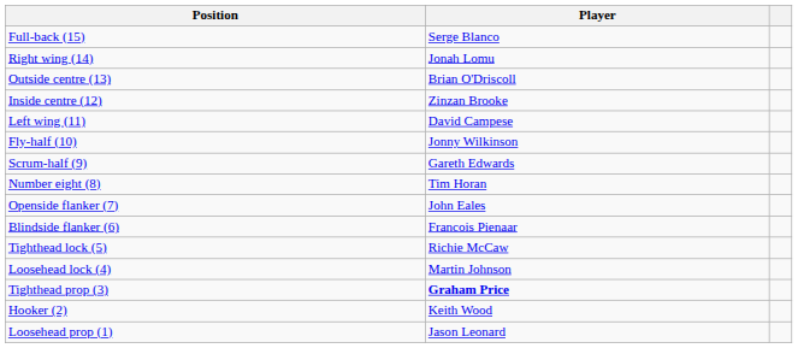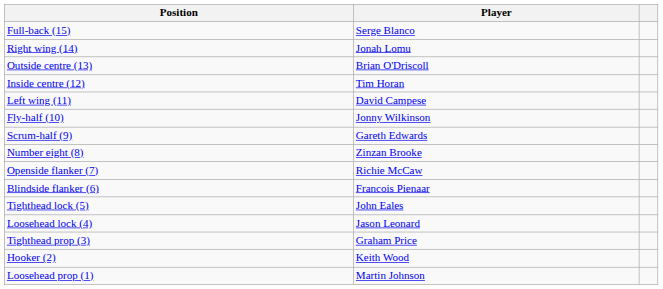Inside centre (12) | Player: Zinzan Brooke -> Tim Horan
Number eight (8) | Player: Tim Horan -> Zinzan Brooke
Openside flanker (7) | Player: John Eales -> Richie McCaw
Tighthead lock (5) | Player: Richie McCaw -> John Eales
Loosehead lock (4) | Player: Martin Johnson -> Jason Leonard
Tighthead prop (3) | Player: bold -> normal
Loosehead prop (1) | Player: Jason Leonard -> Martin Johnson
